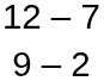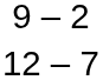rows swapped: 12 – 7 <-> 9 – 2
